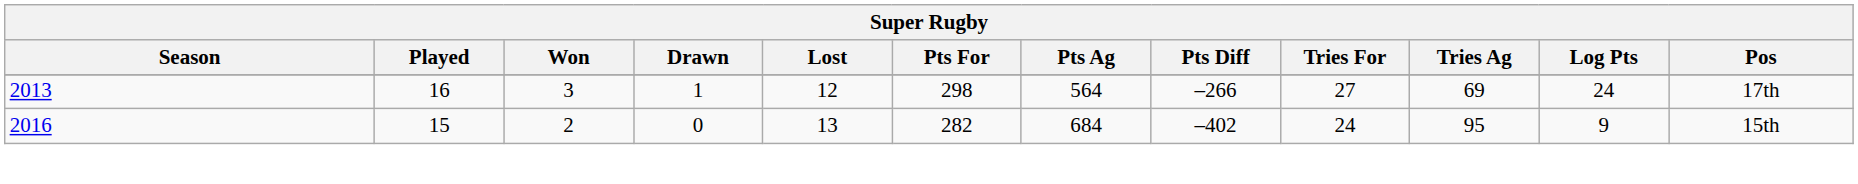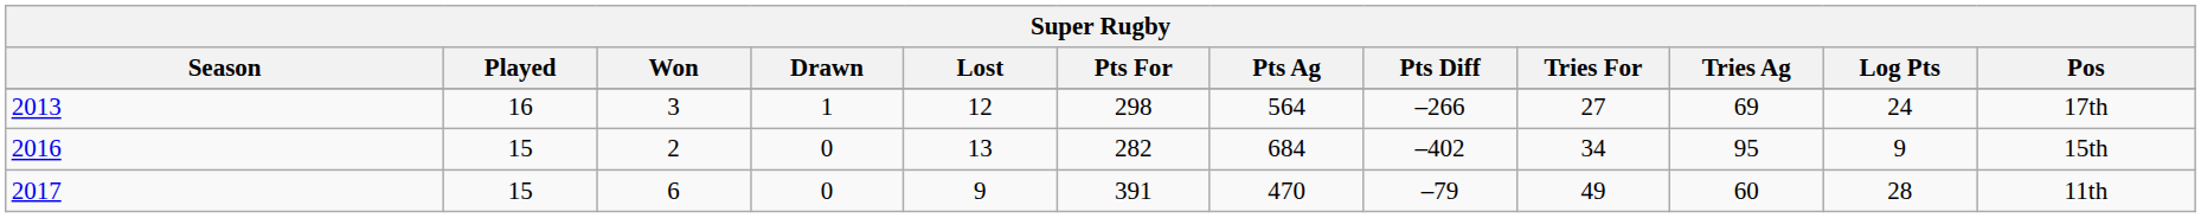2016 | Tries For: 24 -> 34
+ row: 2017 | 15 | 6 | 0 | 9 | 391 | 470 | –79 | 49 | 60 | 28 | 11th
